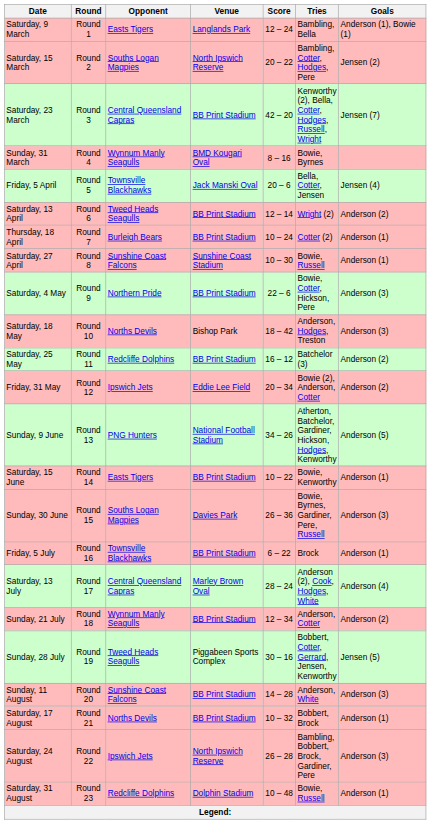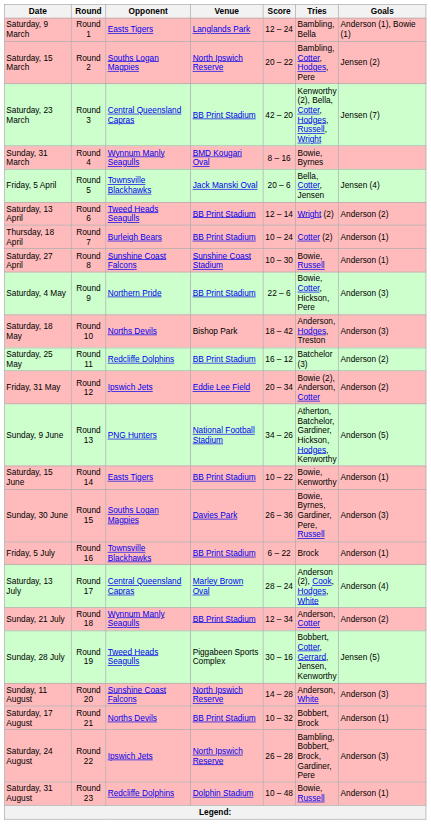Sunday, 11 August | Venue: BB Print Stadium -> North Ipswich Reserve
